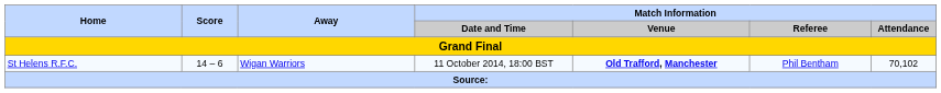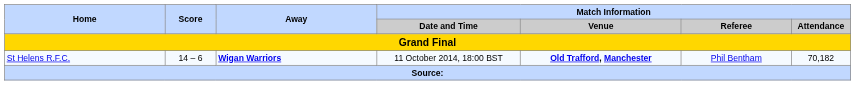St Helens R.F.C. | Away: normal -> bold
St Helens R.F.C. | Match Information / Attendance: 70,102 -> 70,182
